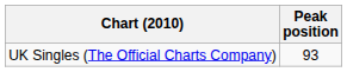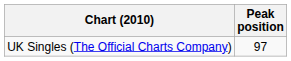UK Singles (The Official Charts Company) | Peak position: 93 -> 97
